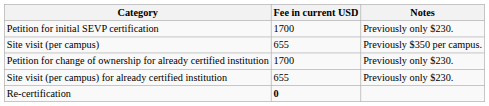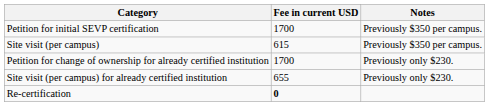Petition for initial SEVP certification | Notes: Previously only $230. -> Previously $350 per campus.
Site visit (per campus) | Fee in current USD: 655 -> 615
